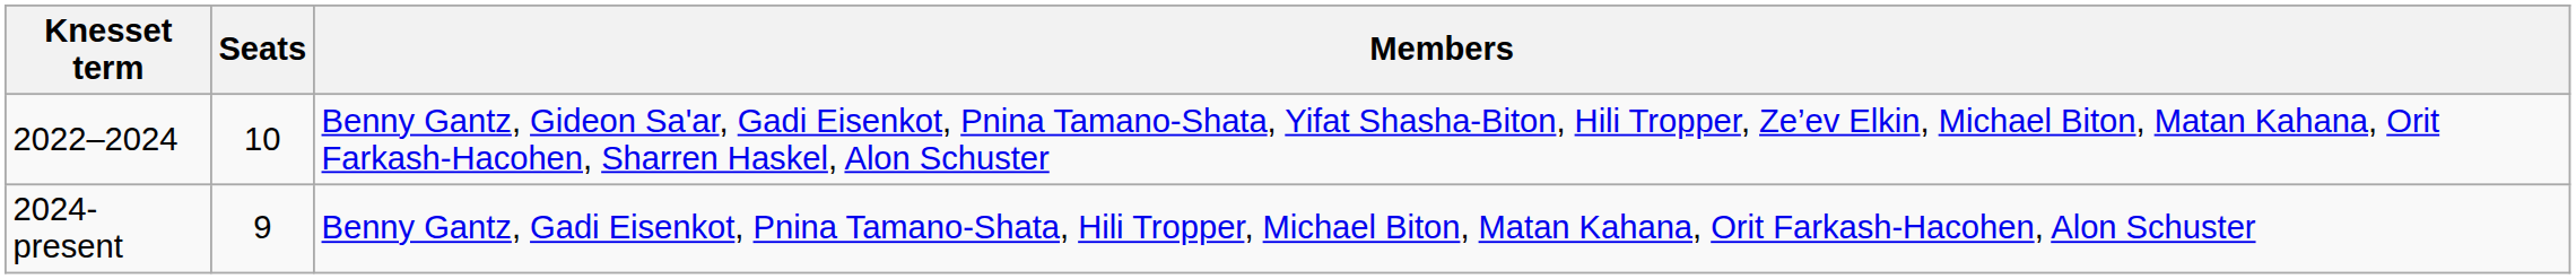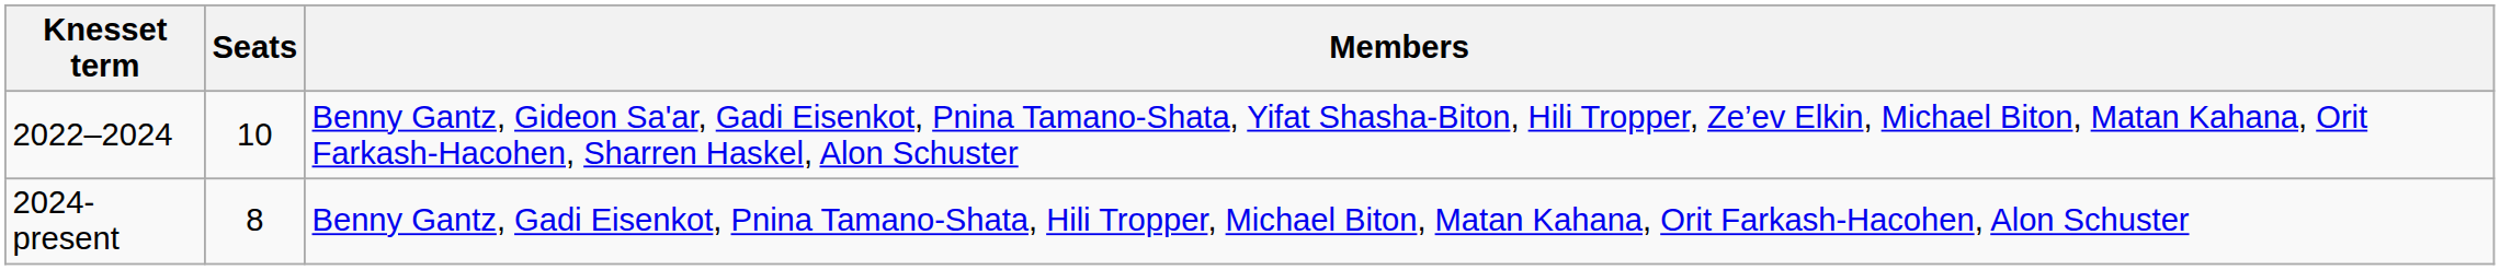2024-present | Seats: 9 -> 8
